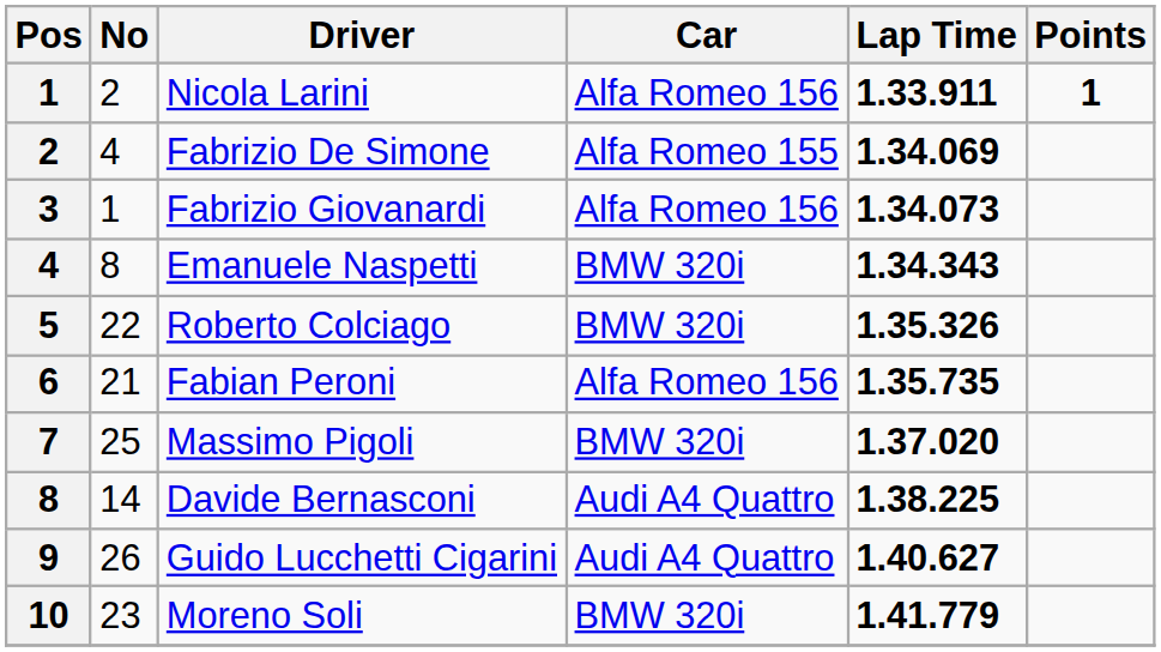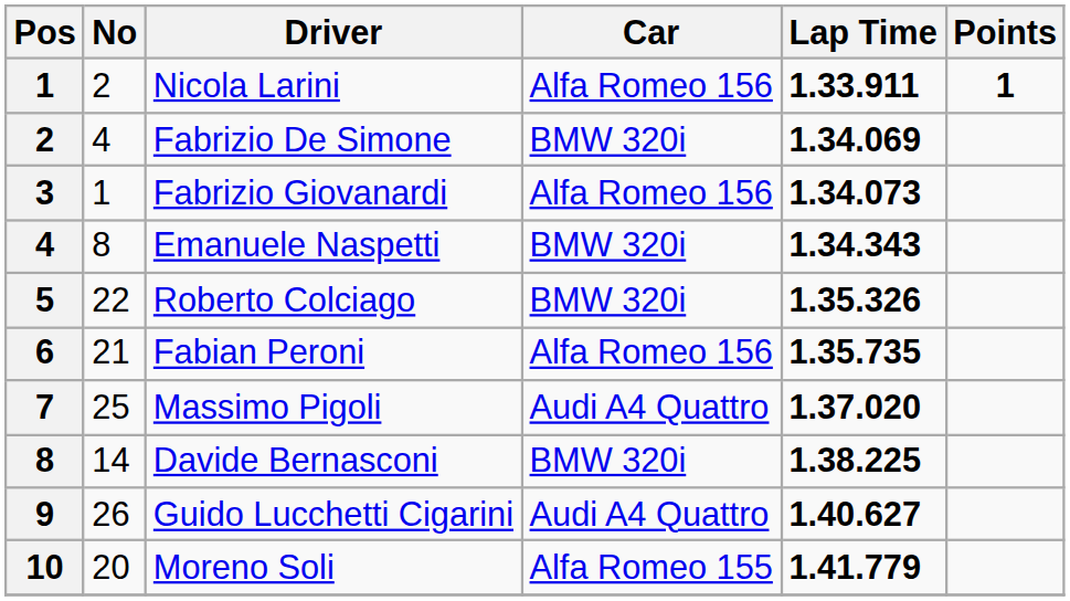Fabrizio De Simone | Car: Alfa Romeo 155 -> BMW 320i
Massimo Pigoli | Car: BMW 320i -> Audi A4 Quattro
Davide Bernasconi | Car: Audi A4 Quattro -> BMW 320i
Moreno Soli | No: 23 -> 20
Moreno Soli | Car: BMW 320i -> Alfa Romeo 155
